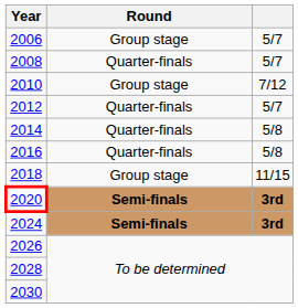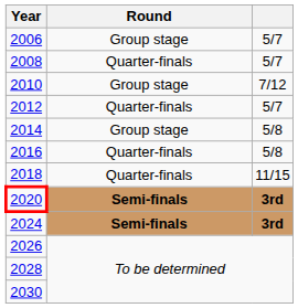2014 | Round: Quarter-finals -> Group stage
2018 | Round: Group stage -> Quarter-finals
